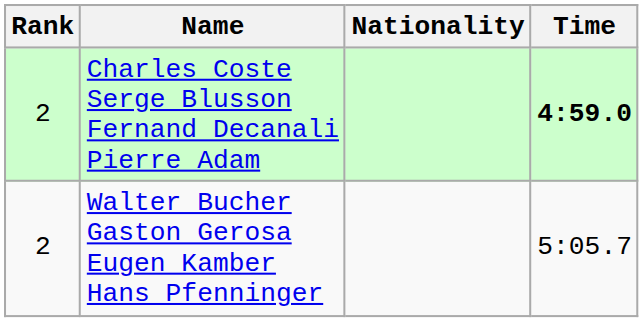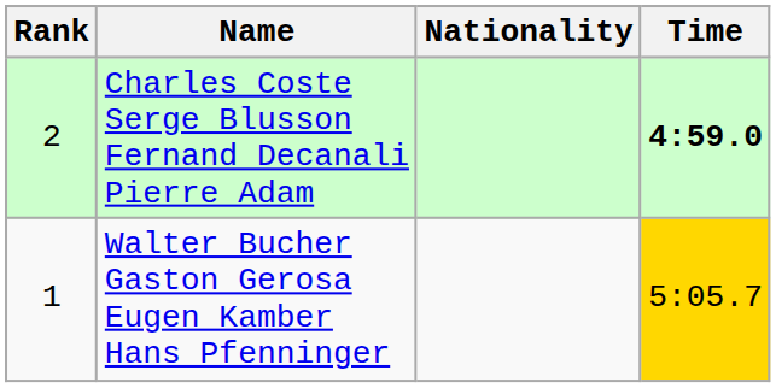Walter Bucher Gaston Gerosa Eugen Kamber Hans Pfenninger | Rank: 2 -> 1
Walter Bucher Gaston Gerosa Eugen Kamber Hans Pfenninger | Time: no background -> gold background
